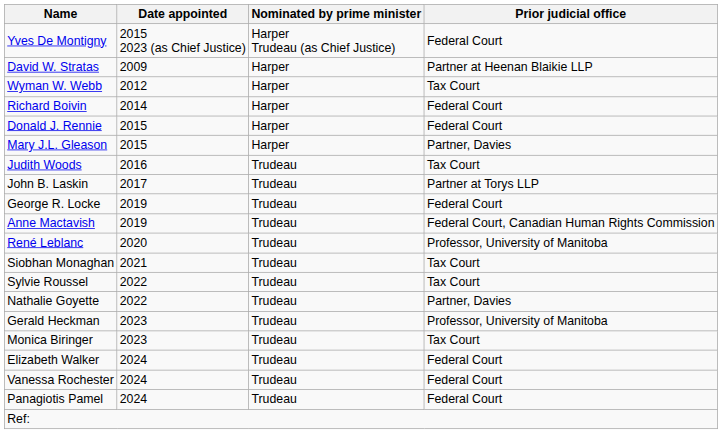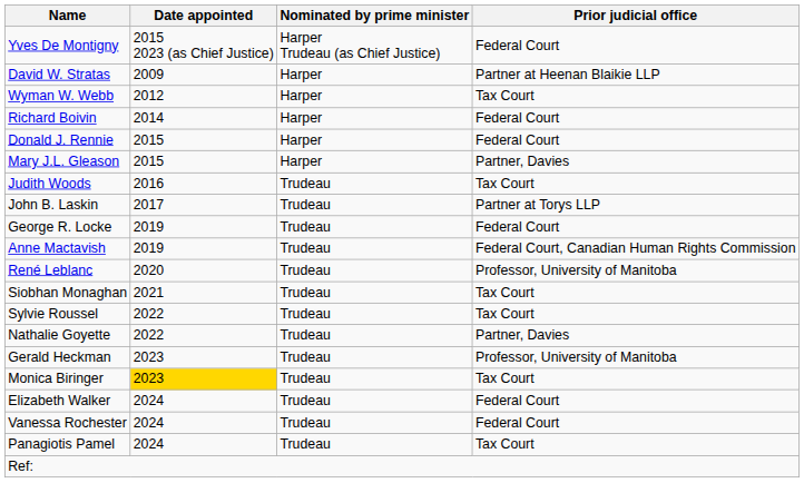Monica Biringer | Date appointed: no background -> gold background
Panagiotis Pamel | Prior judicial office: Federal Court -> Tax Court
